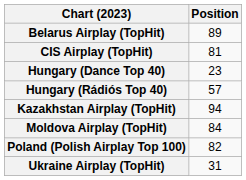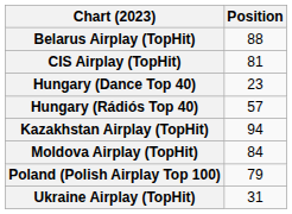Belarus Airplay (TopHit) | Position: 89 -> 88
Poland (Polish Airplay Top 100) | Position: 82 -> 79
